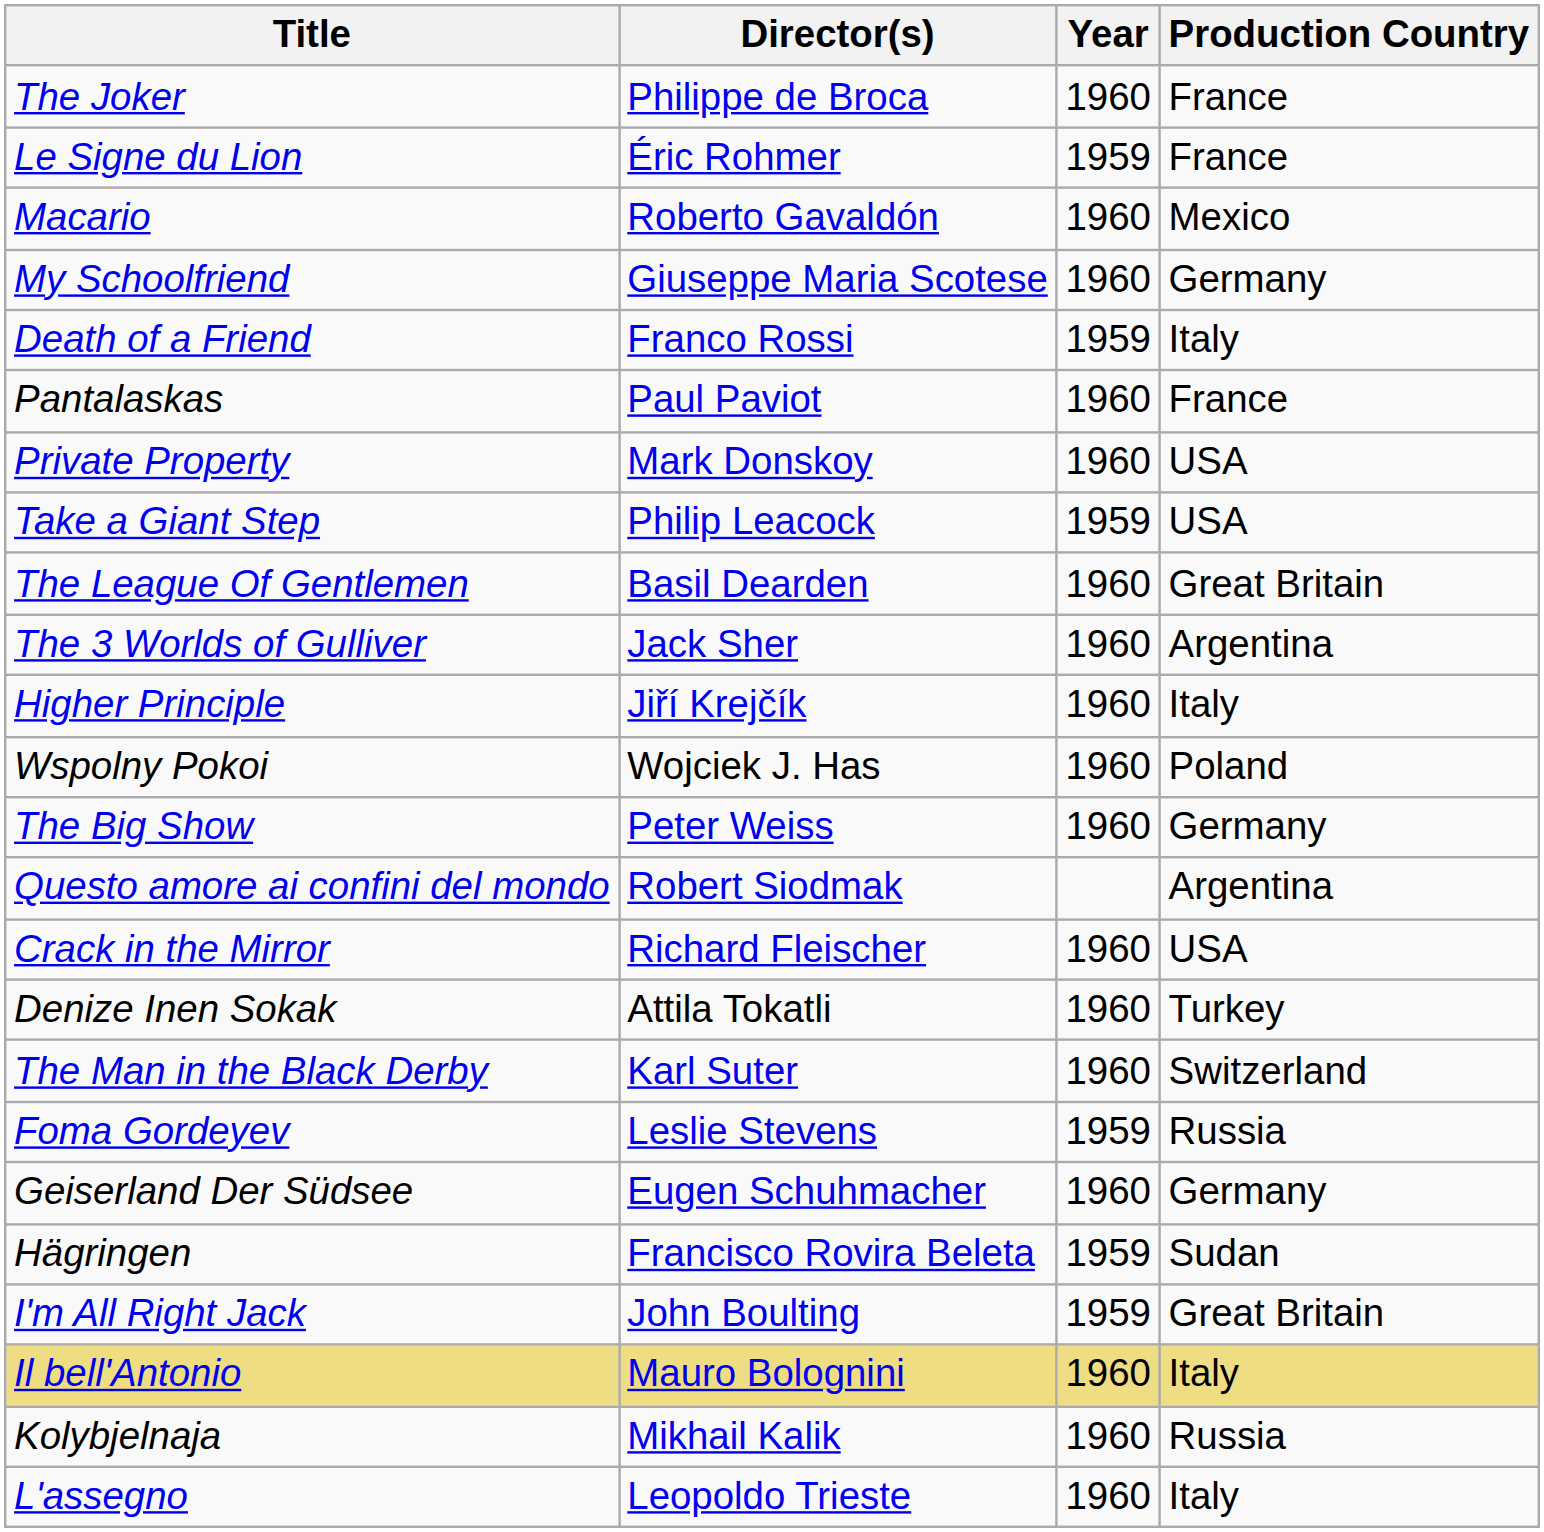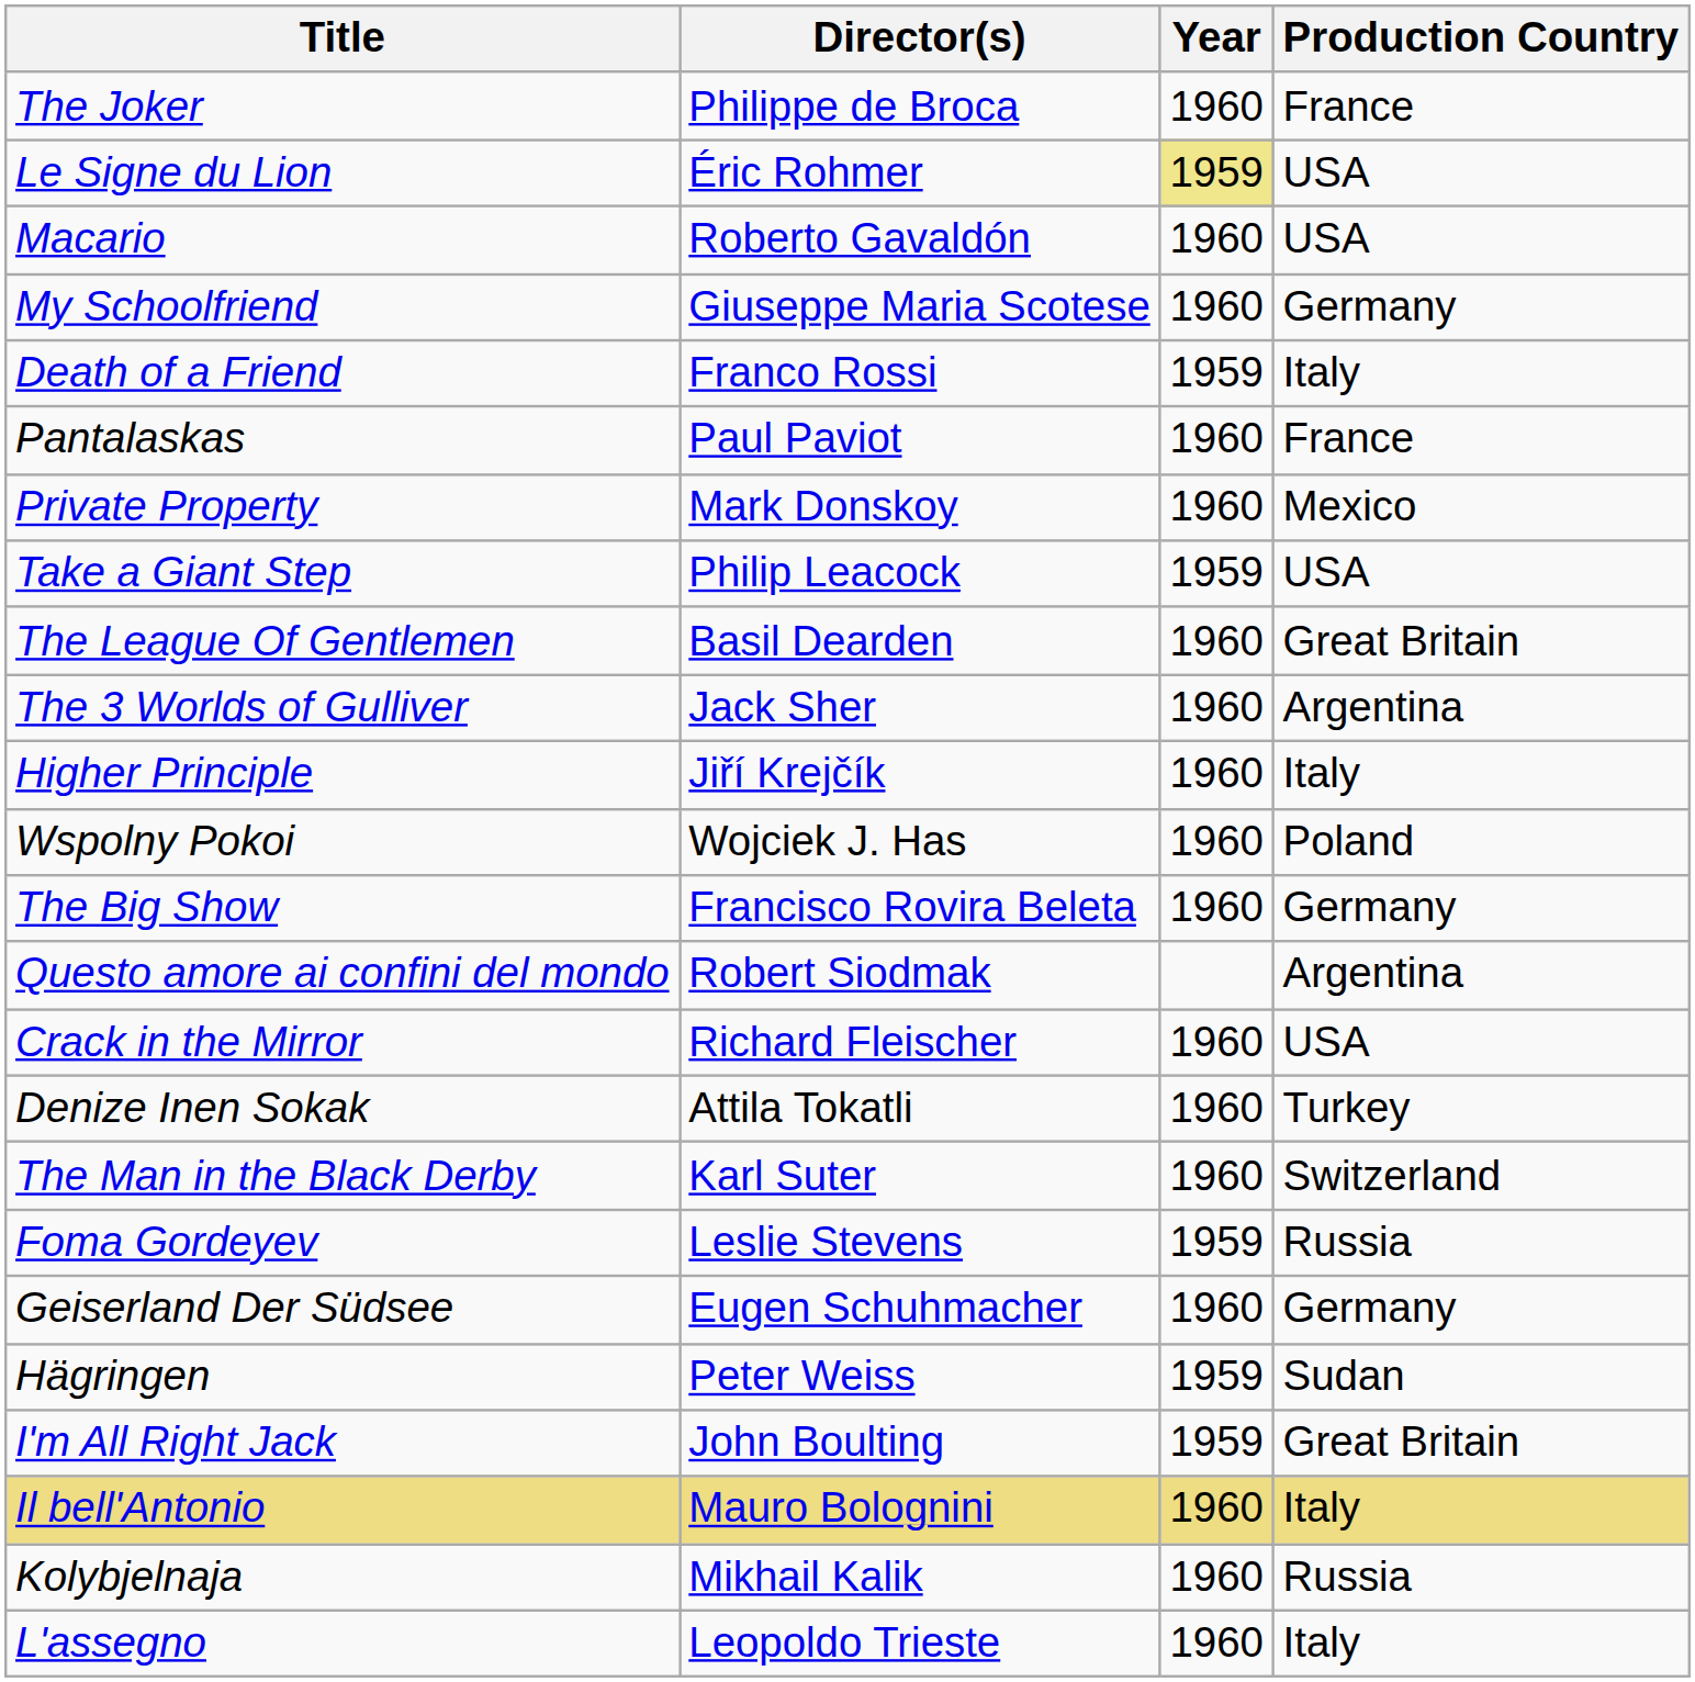Le Signe du Lion | Year: no background -> khaki background
Le Signe du Lion | Production Country: France -> USA
Macario | Production Country: Mexico -> USA
Private Property | Production Country: USA -> Mexico
The Big Show | Director(s): Peter Weiss -> Francisco Rovira Beleta
Hägringen | Director(s): Francisco Rovira Beleta -> Peter Weiss
